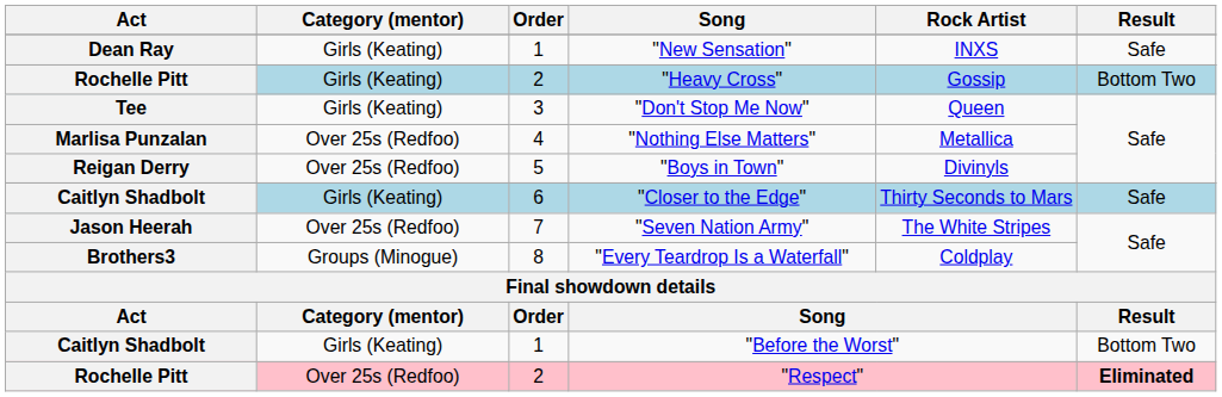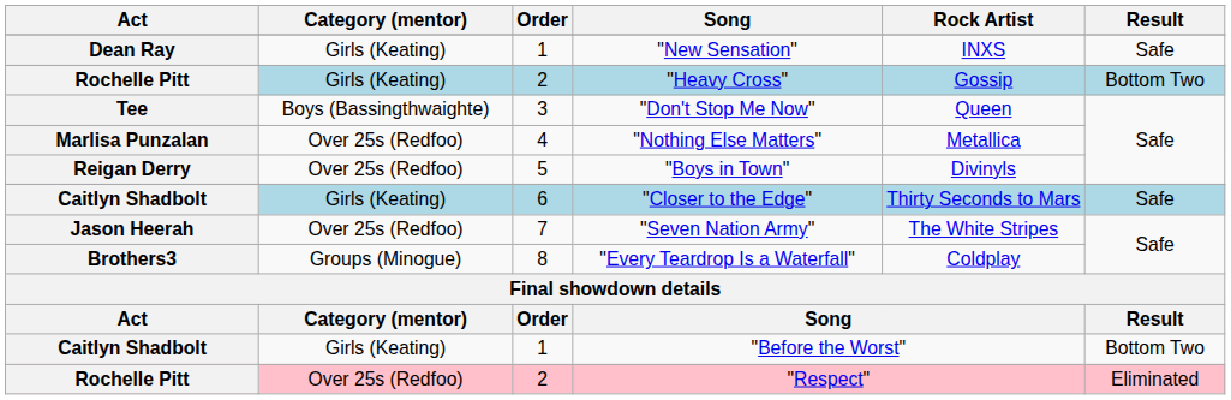"Don't Stop Me Now" | Category (mentor): Girls (Keating) -> Boys (Bassingthwaighte)
"Respect" | Result: bold -> normal
